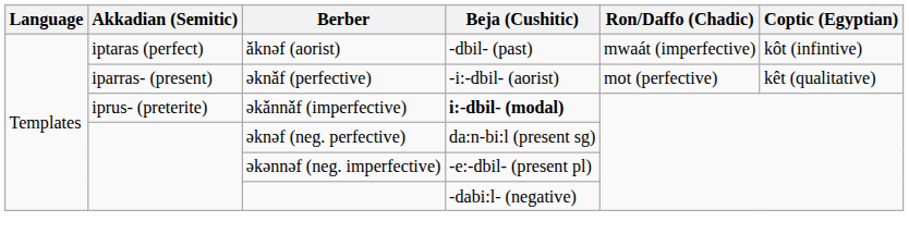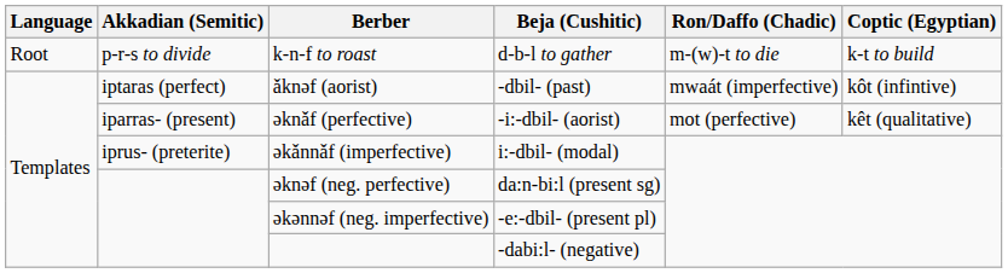+ row: Root | p-r-s to divide | k-n-f to roast | d-b-l to gather | m-(w)-t to die | k-t to build
əkǎnnǎf (imperfective) | Beja (Cushitic): bold -> normal
